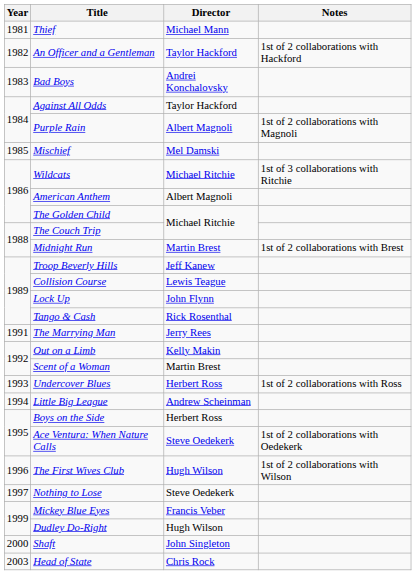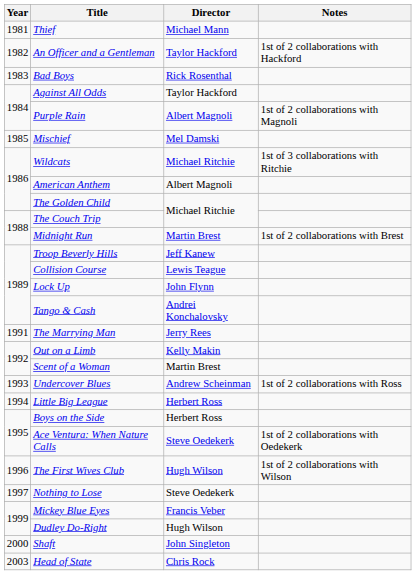Bad Boys | Director: Andrei Konchalovsky -> Rick Rosenthal
Tango & Cash | Director: Rick Rosenthal -> Andrei Konchalovsky
Undercover Blues | Director: Herbert Ross -> Andrew Scheinman
Little Big League | Director: Andrew Scheinman -> Herbert Ross
